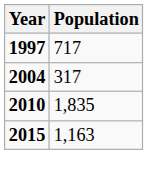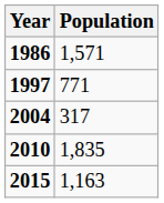+ row: 1986 | 1,571
1997 | Population: 717 -> 771
